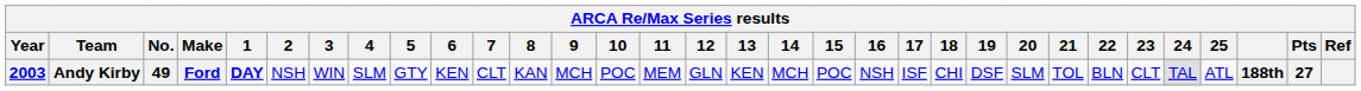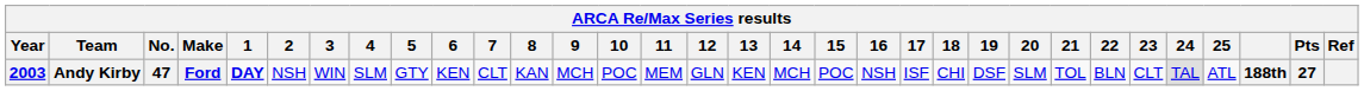Andy Kirby | No.: 49 -> 47
